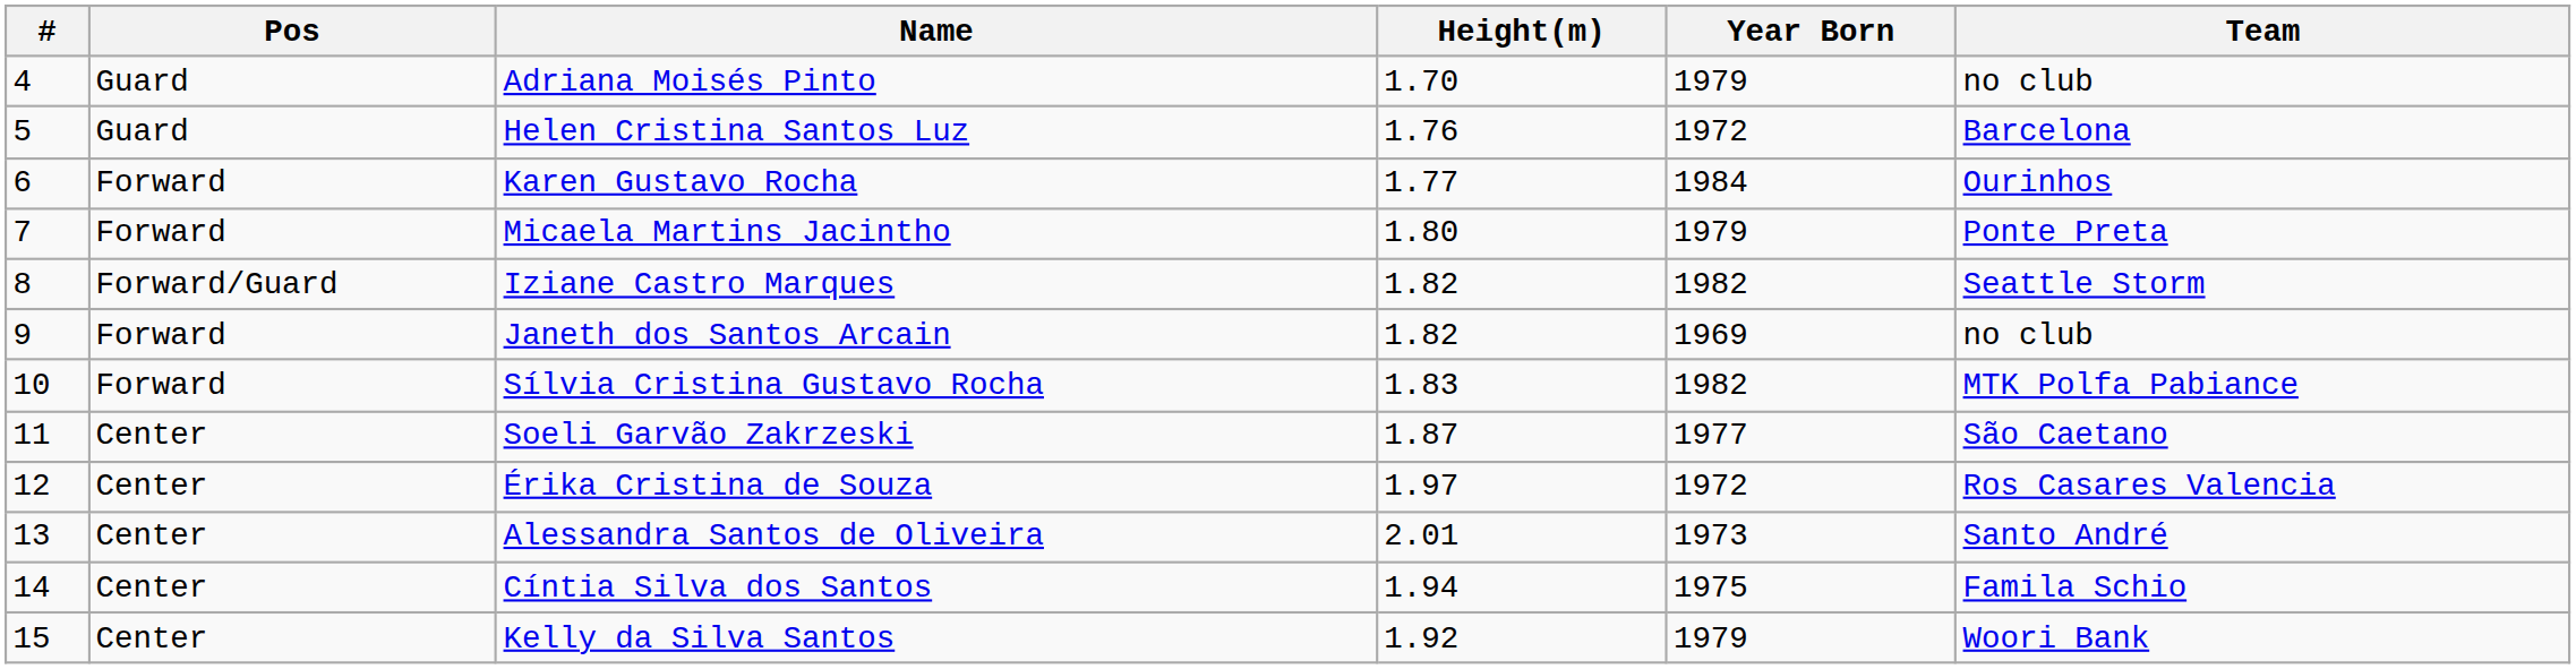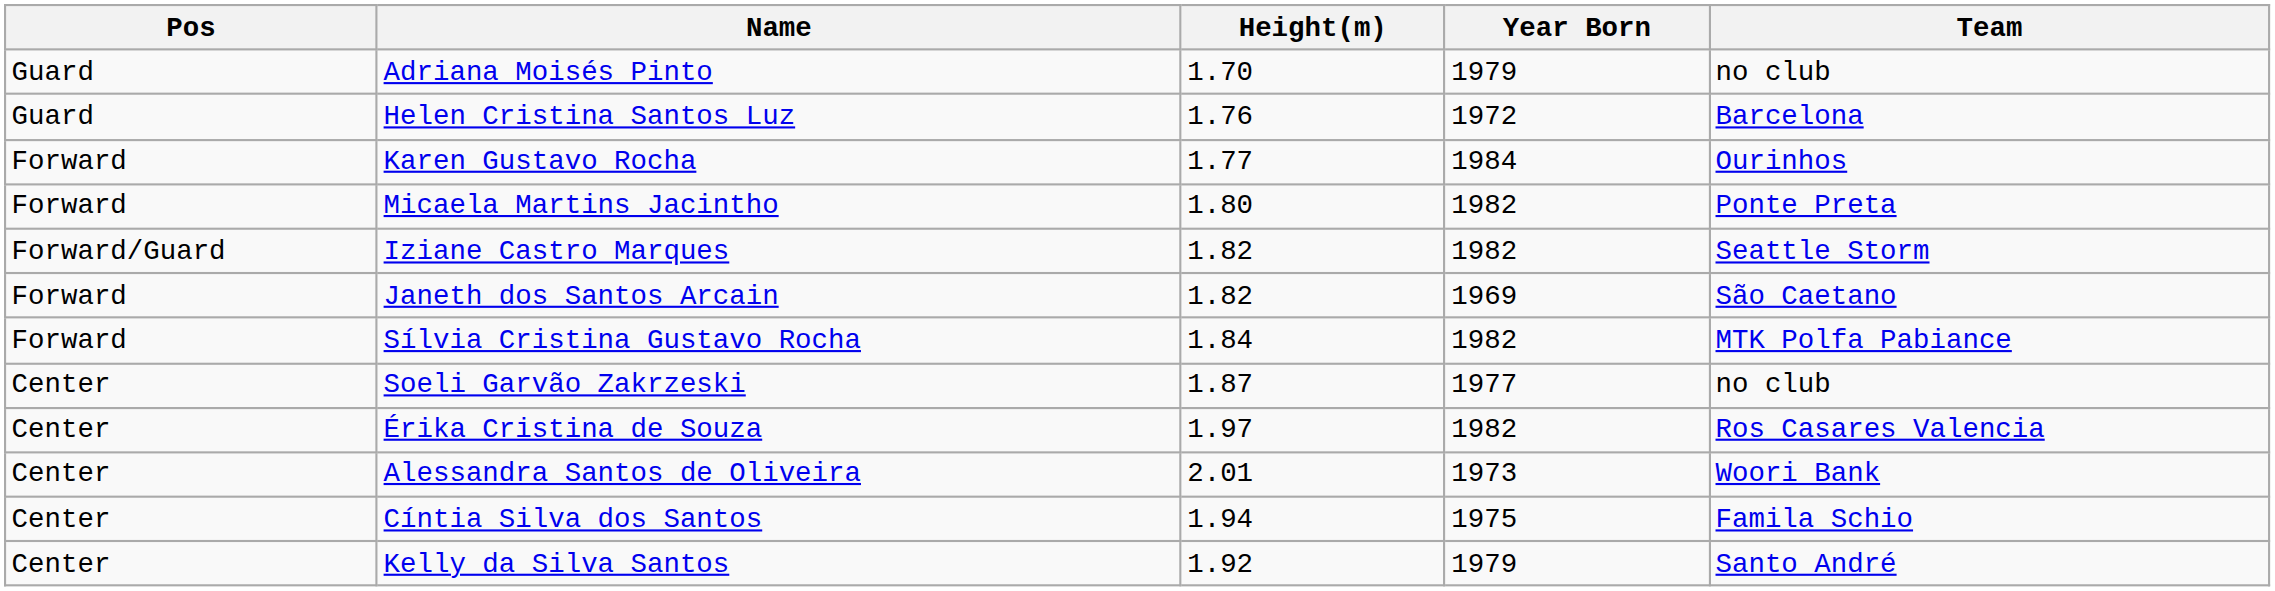- column: # | 4 | 5 | 6 | 7 | 8 | 9 | 10 | 11 | 12 | 13 | 14 | 15
Micaela Martins Jacintho | Year Born: 1979 -> 1982
Janeth dos Santos Arcain | Team: no club -> São Caetano
Sílvia Cristina Gustavo Rocha | Height(m): 1.83 -> 1.84
Soeli Garvão Zakrzeski | Team: São Caetano -> no club
Érika Cristina de Souza | Year Born: 1972 -> 1982
Alessandra Santos de Oliveira | Team: Santo André -> Woori Bank
Kelly da Silva Santos | Team: Woori Bank -> Santo André
